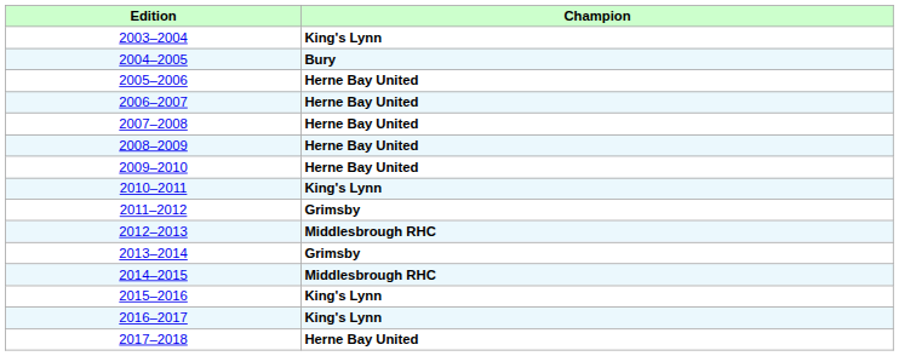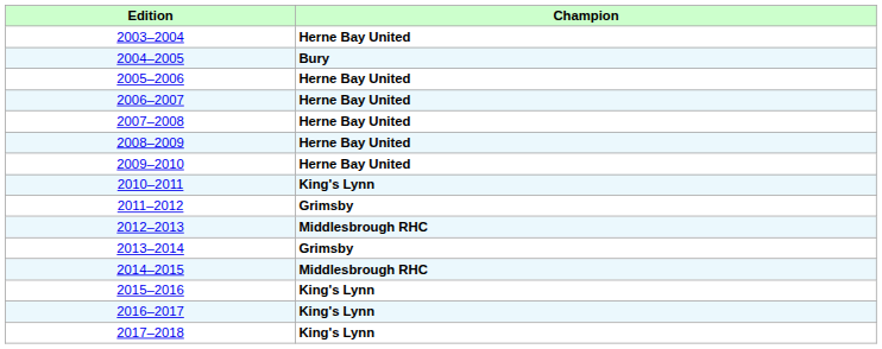2003–2004 | Champion: King's Lynn -> Herne Bay United
2017–2018 | Champion: Herne Bay United -> King's Lynn
